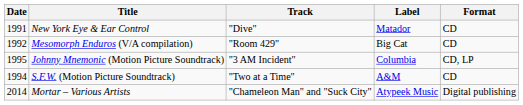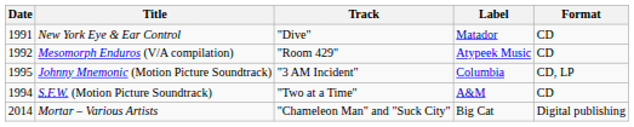Mesomorph Enduros (V/A compilation) | Label: Big Cat -> Atypeek Music
Mortar – Various Artists | Label: Atypeek Music -> Big Cat
